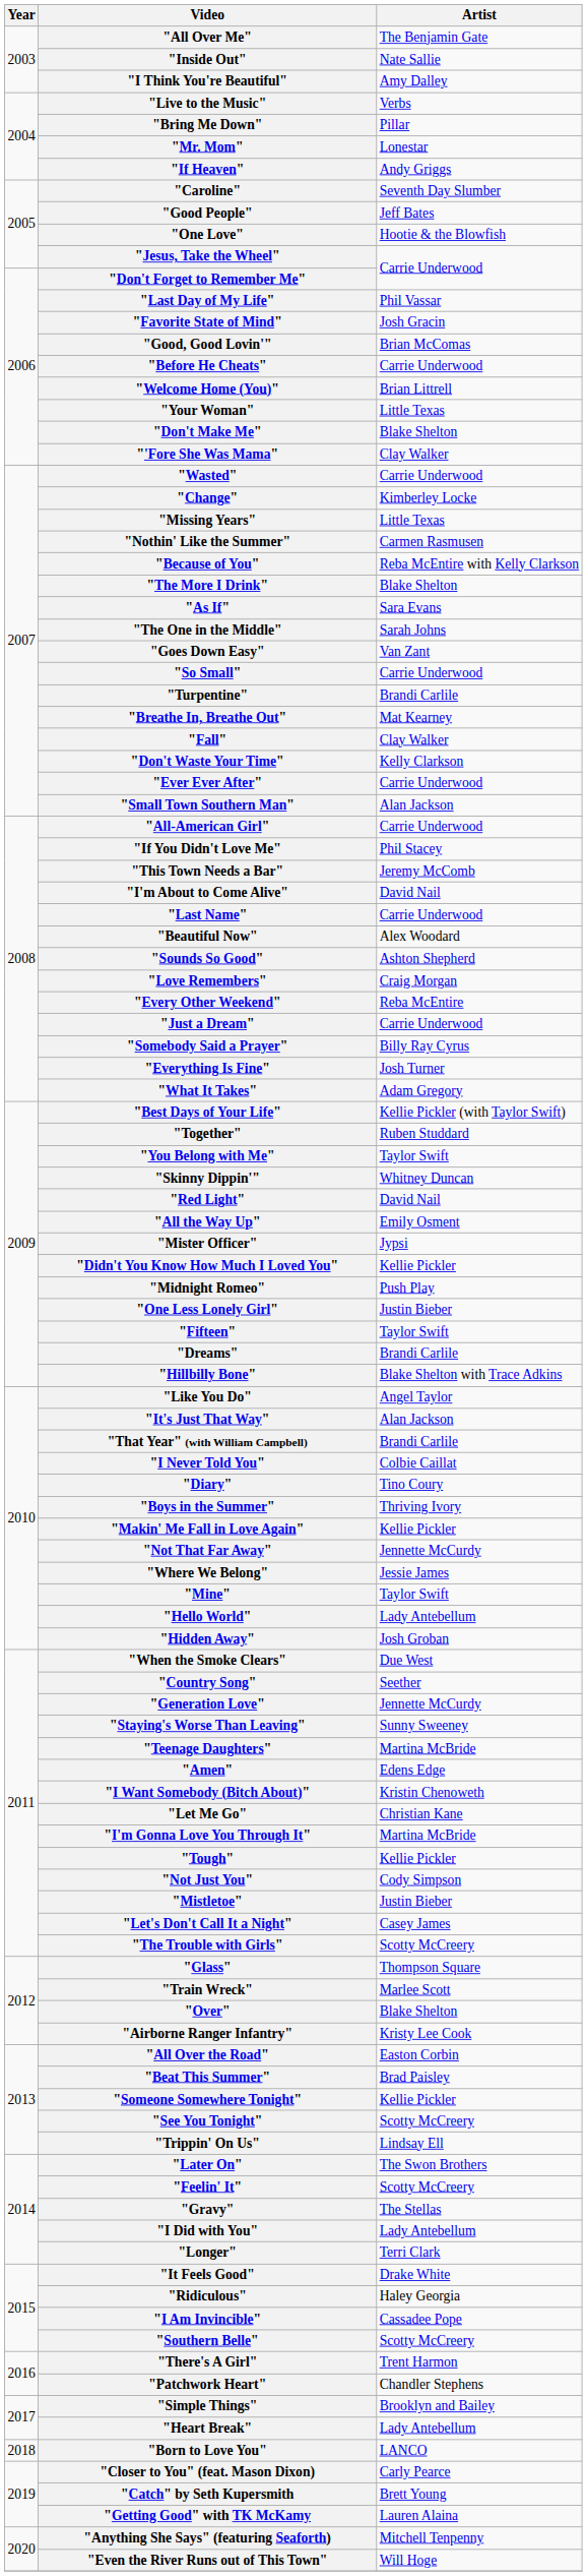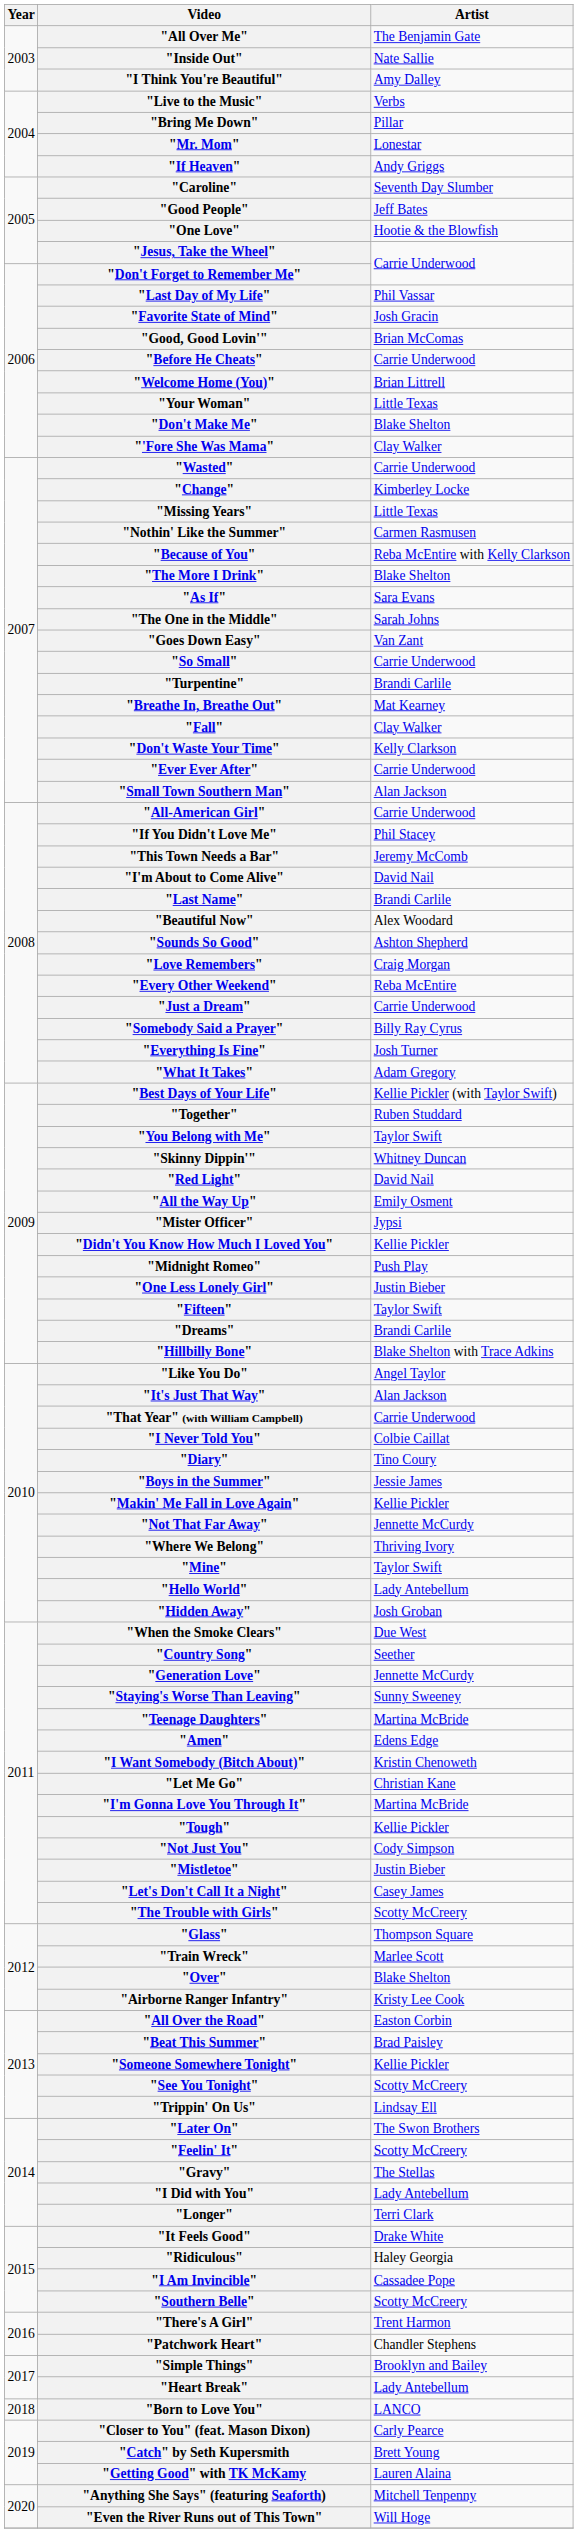"Last Name" | Artist: Carrie Underwood -> Brandi Carlile
"That Year" (with William Campbell) | Artist: Brandi Carlile -> Carrie Underwood
"Boys in the Summer" | Artist: Thriving Ivory -> Jessie James
"Where We Belong" | Artist: Jessie James -> Thriving Ivory
